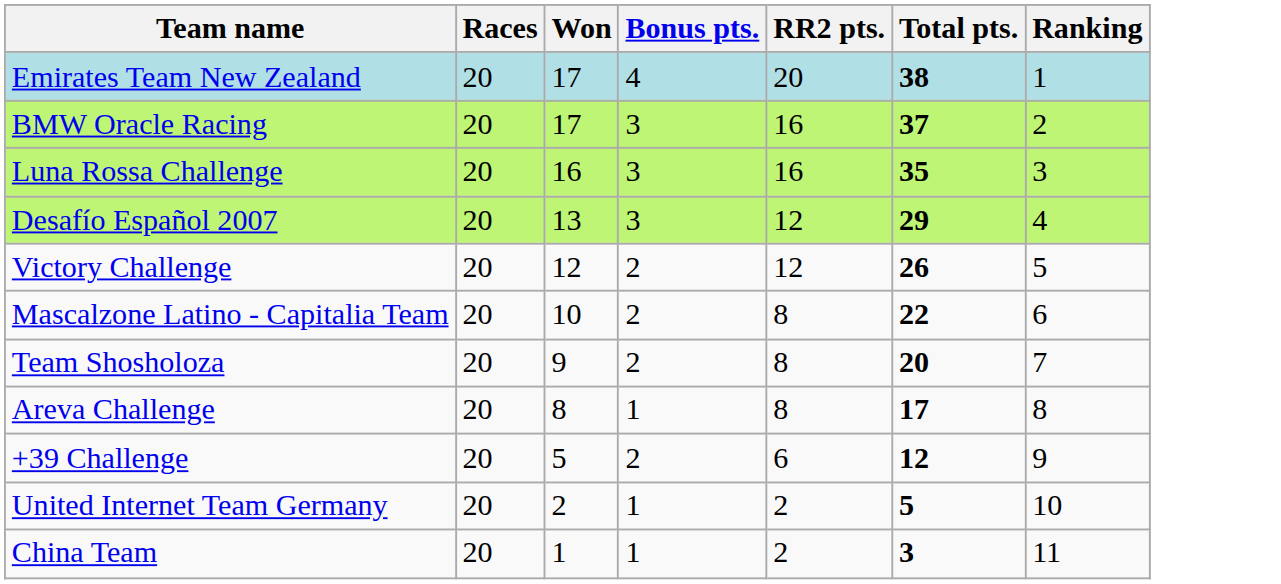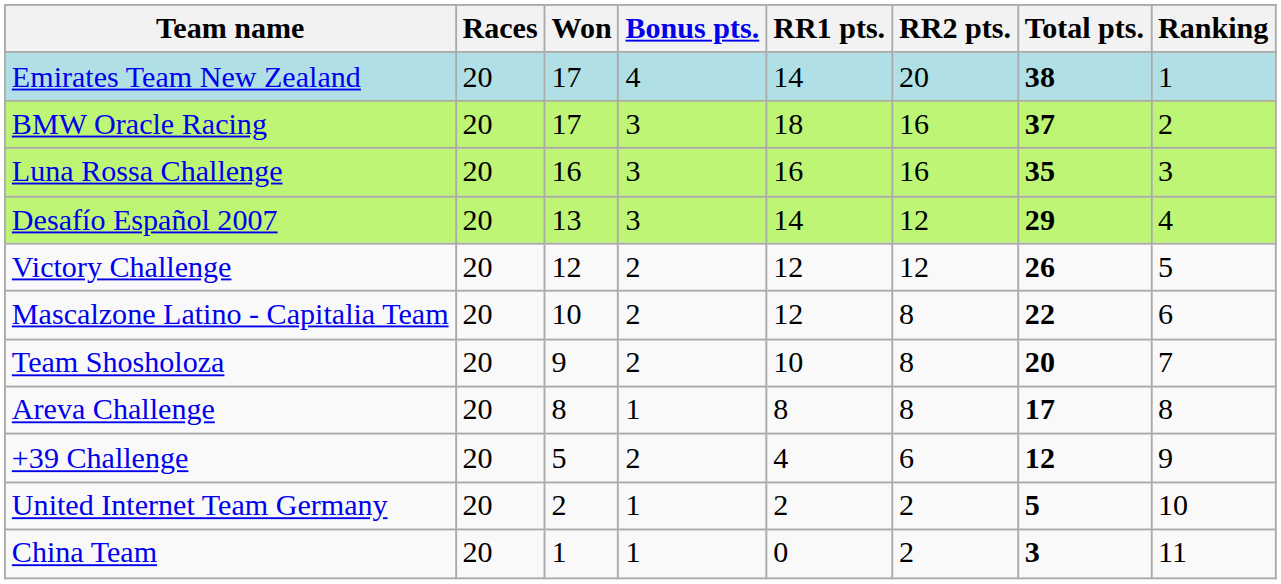+ column: RR1 pts. | 14 | 18 | 16 | 14 | 12 | 12 | 10 | 8 | 4 | 2 | 0
